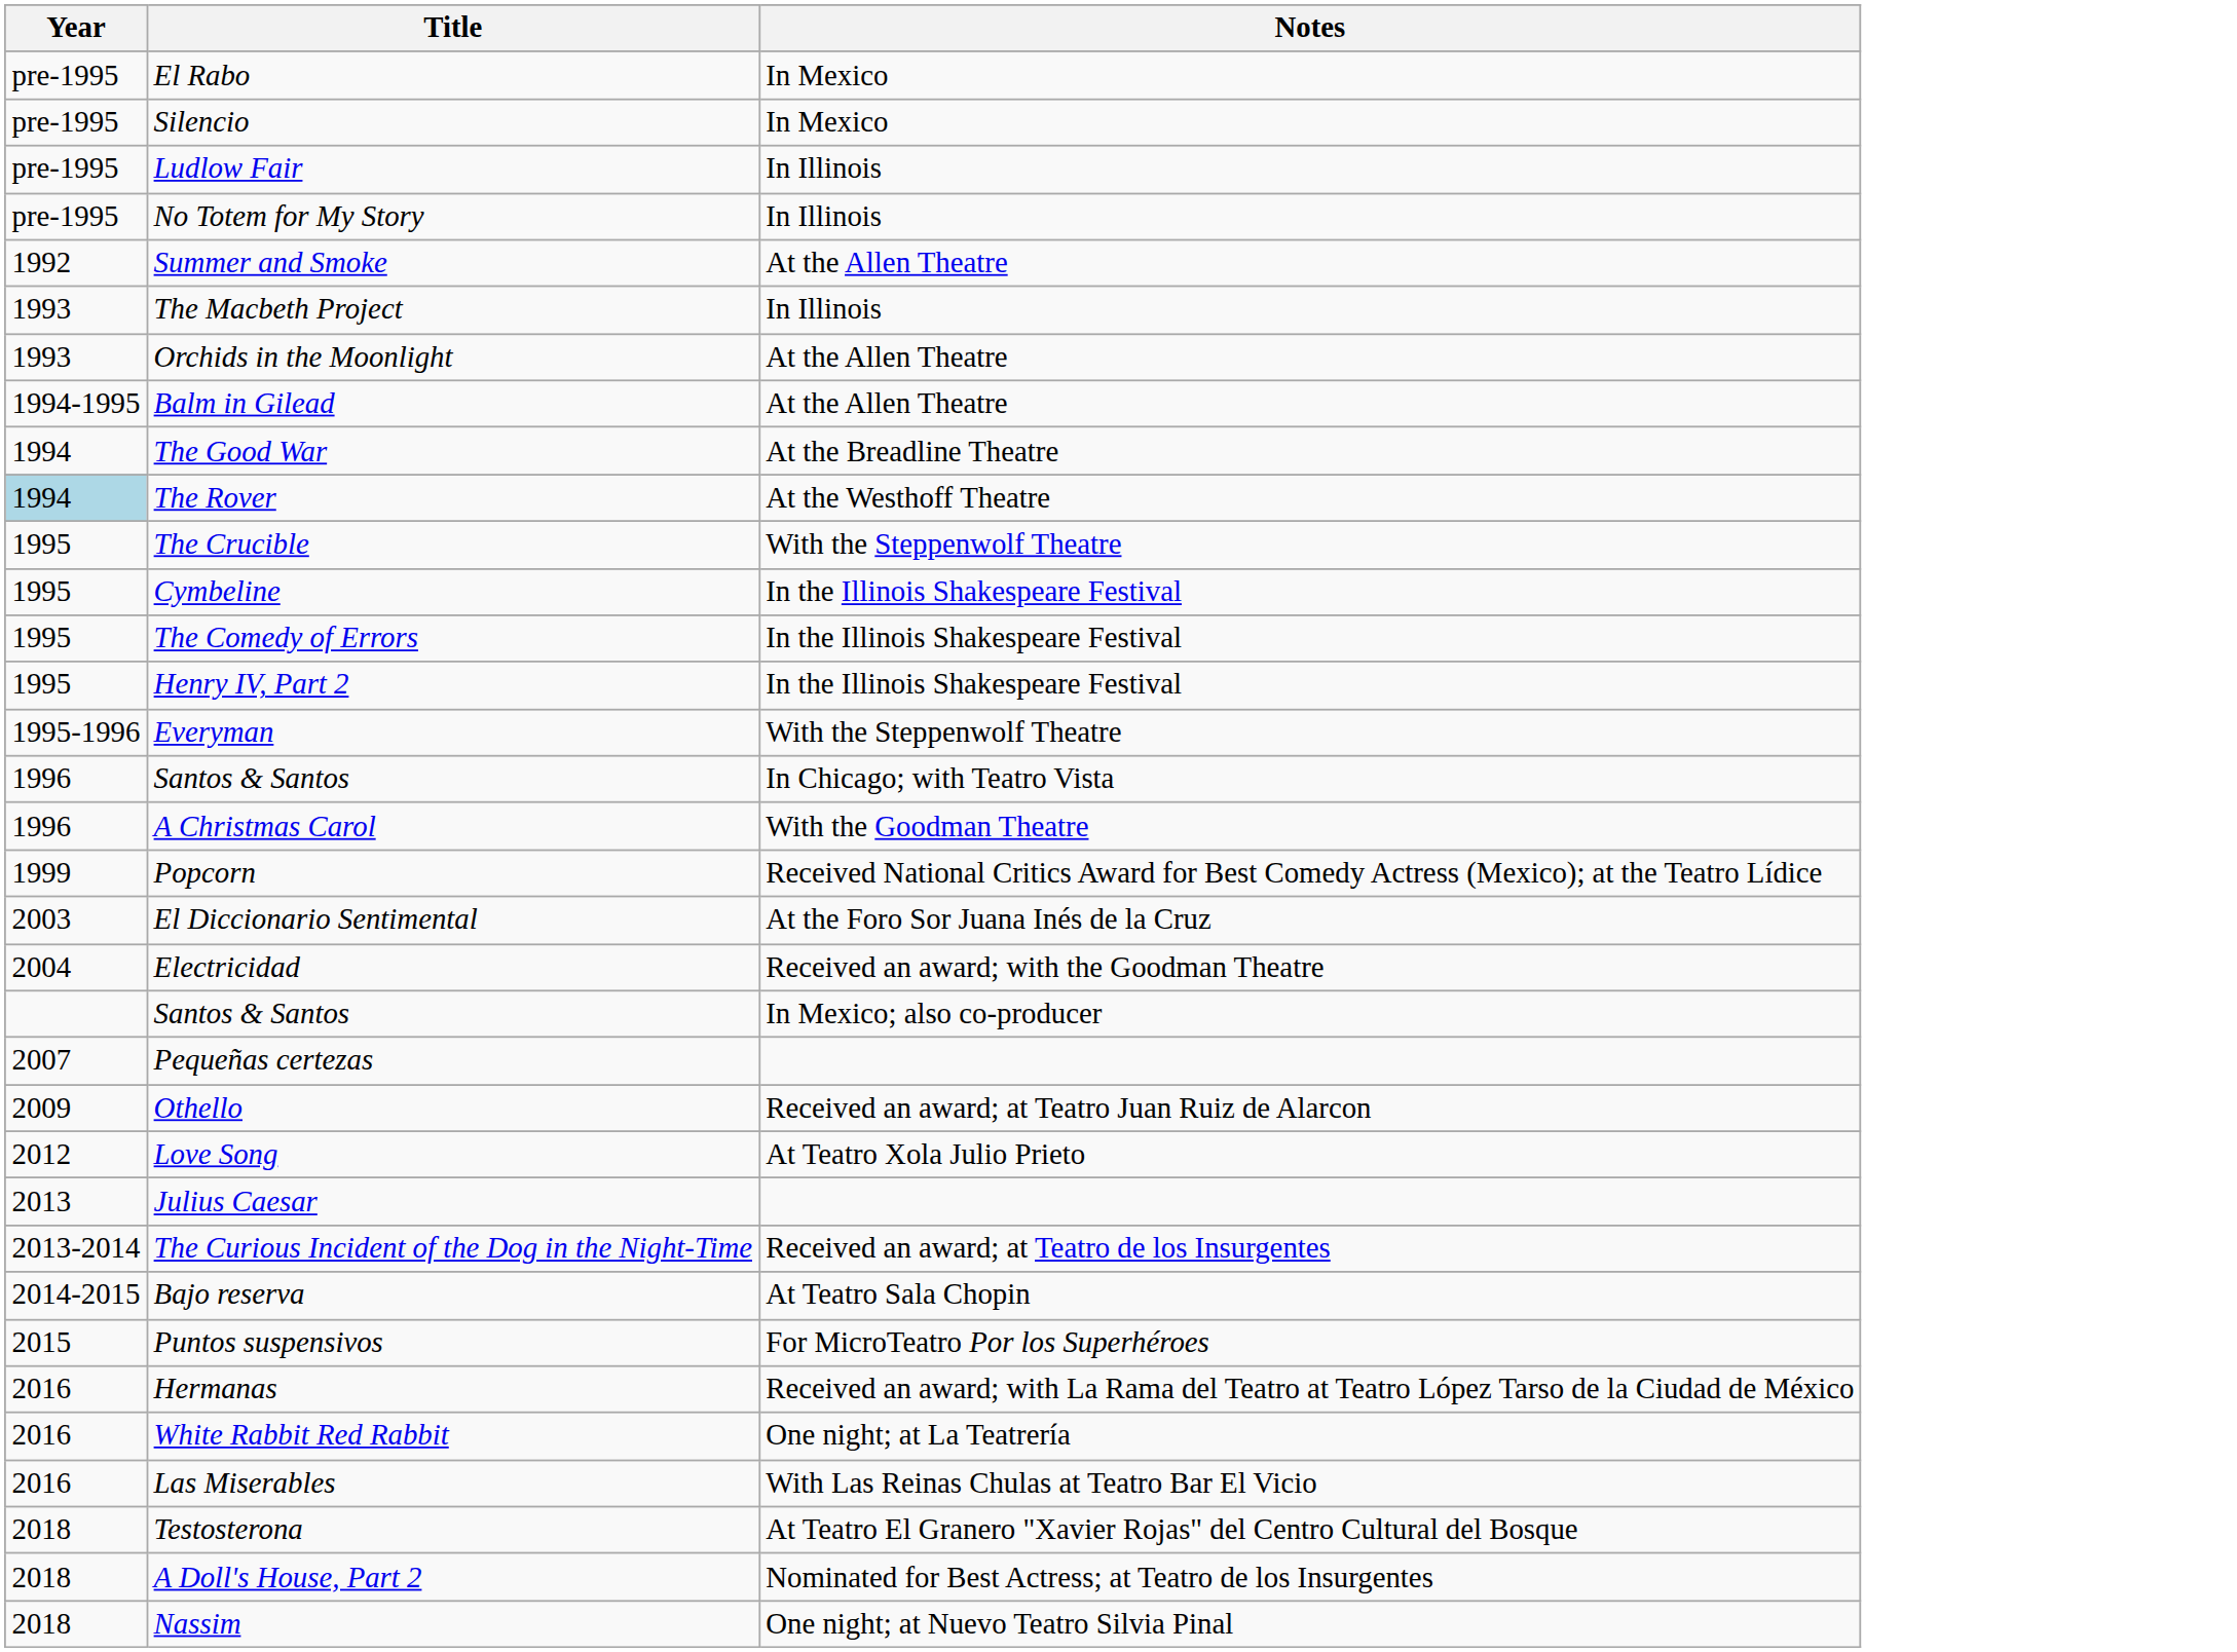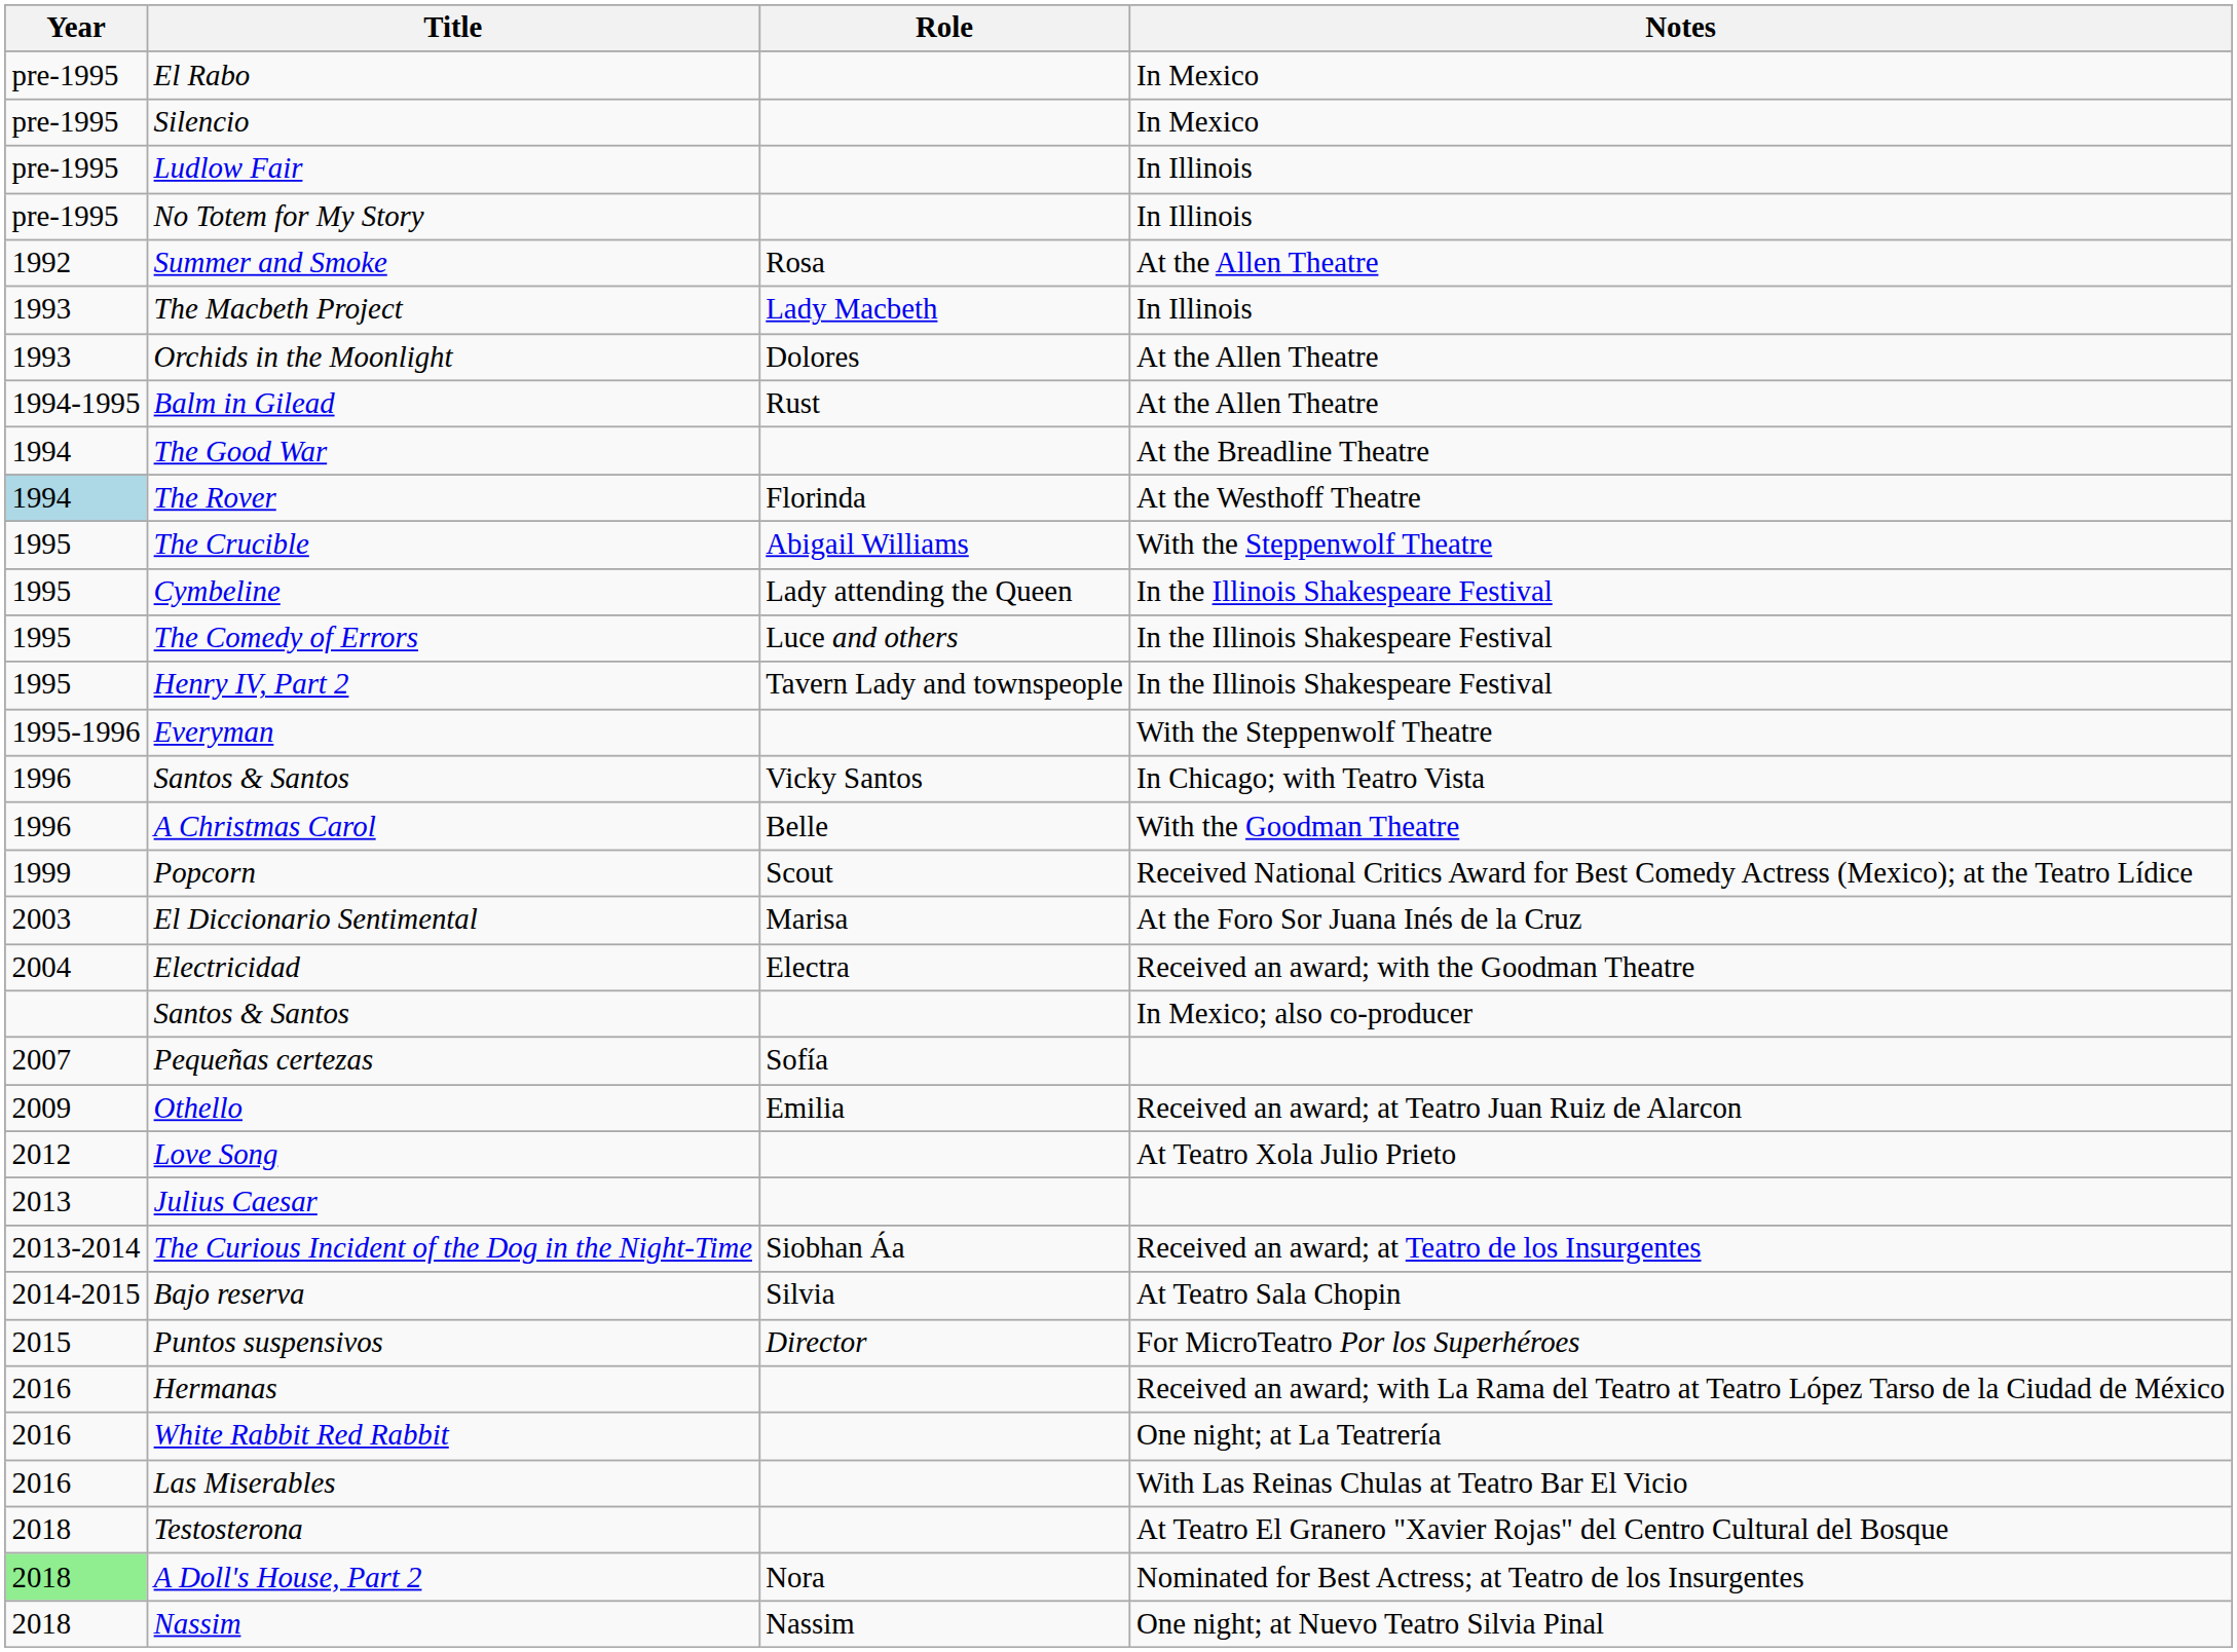+ column: Role | Rosa | Lady Macbeth | Dolores | Rust | Florinda | Abigail Williams | Lady attending the Queen | Luce and others | Tavern Lady and townspeople | Vicky Santos | Belle | Scout | Marisa | Electra | Sofía | Emilia | Siobhan Áa | Silvia | Director | Nora | Nassim
A Doll's House, Part 2 | Year: no background -> lightgreen background
